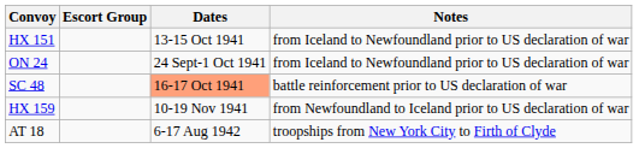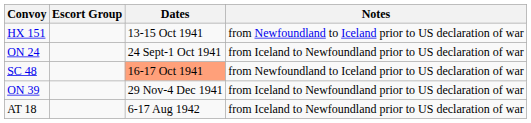HX 151 | Notes: from Iceland to Newfoundland prior to US declaration of war -> from Newfoundland to Iceland prior to US declaration of war
SC 48 | Notes: battle reinforcement prior to US declaration of war -> from Newfoundland to Iceland prior to US declaration of war
- row: HX 159 | 10-19 Nov 1941 | from Newfoundland to Iceland prior to US declaration of war
+ row: ON 39 | 29 Nov-4 Dec 1941 | from Iceland to Newfoundland prior to US declaration of war
AT 18 | Notes: troopships from New York City to Firth of Clyde -> from Iceland to Newfoundland prior to US declaration of war
